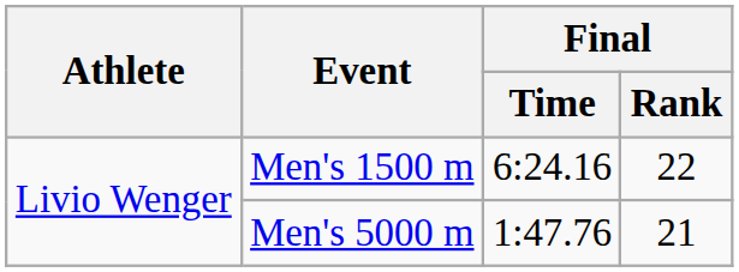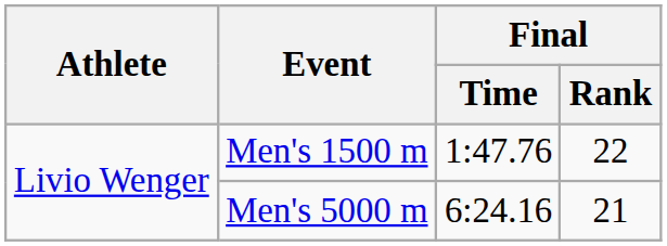Men's 1500 m | Final / Time: 6:24.16 -> 1:47.76
Men's 5000 m | Final / Time: 1:47.76 -> 6:24.16
